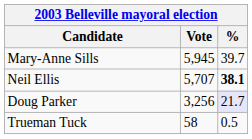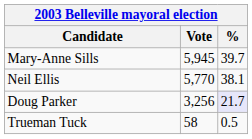Neil Ellis | Vote: 5,707 -> 5,770
Neil Ellis | %: bold -> normal
